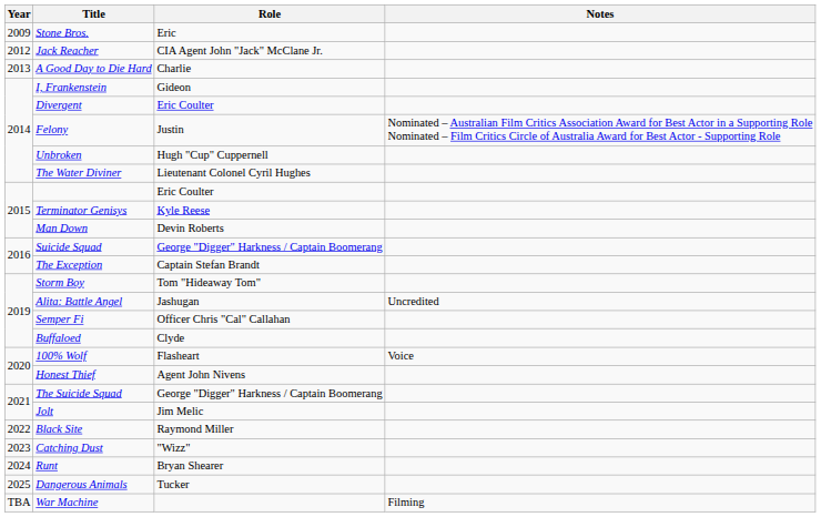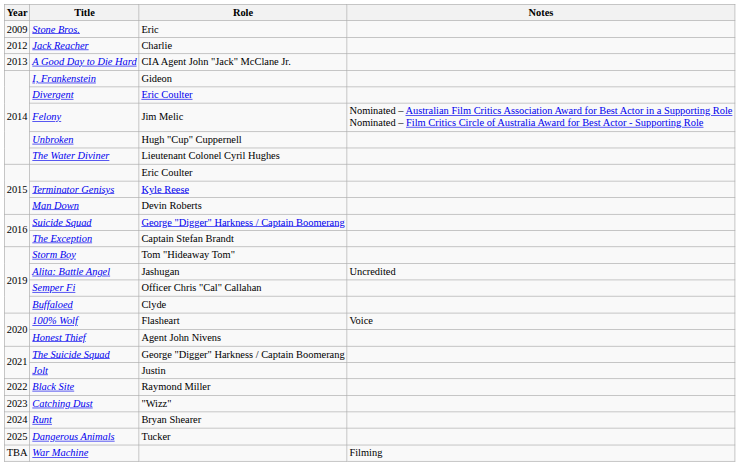Jack Reacher | Role: CIA Agent John "Jack" McClane Jr. -> Charlie
A Good Day to Die Hard | Role: Charlie -> CIA Agent John "Jack" McClane Jr.
Felony | Role: Justin -> Jim Melic
Jolt | Role: Jim Melic -> Justin
